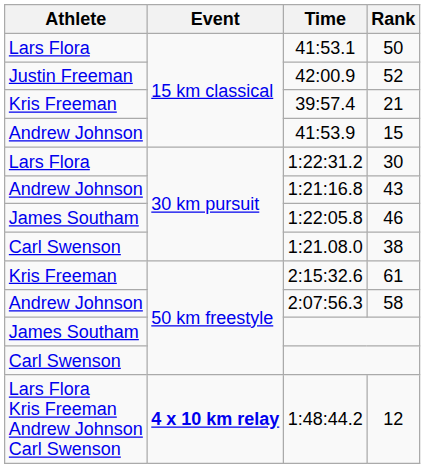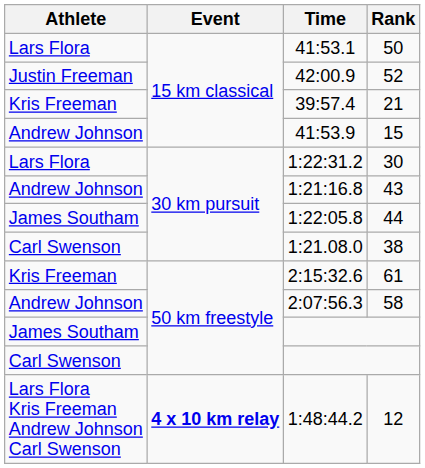1:22:05.8 | Rank: 46 -> 44
